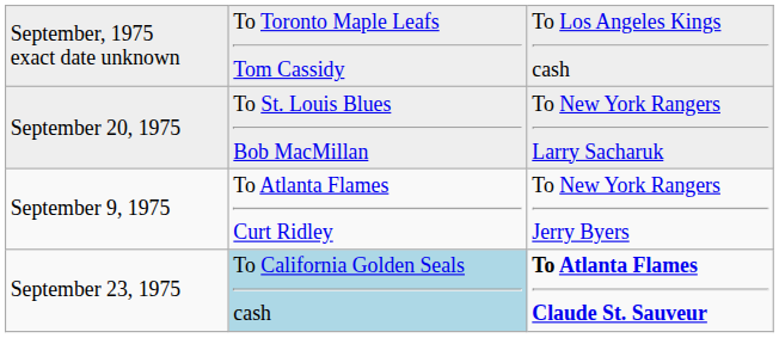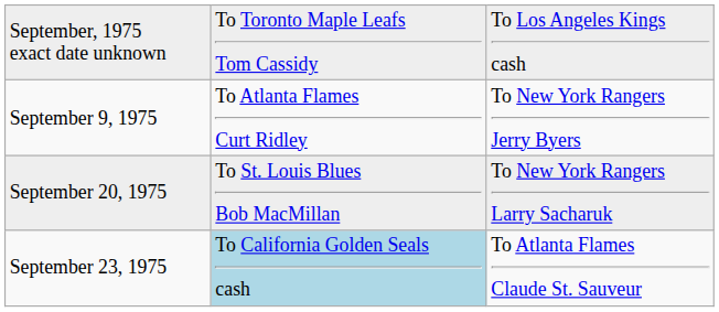rows swapped: September 9, 1975 <-> September 20, 1975
September 23, 1975 | column 3: bold -> normal
